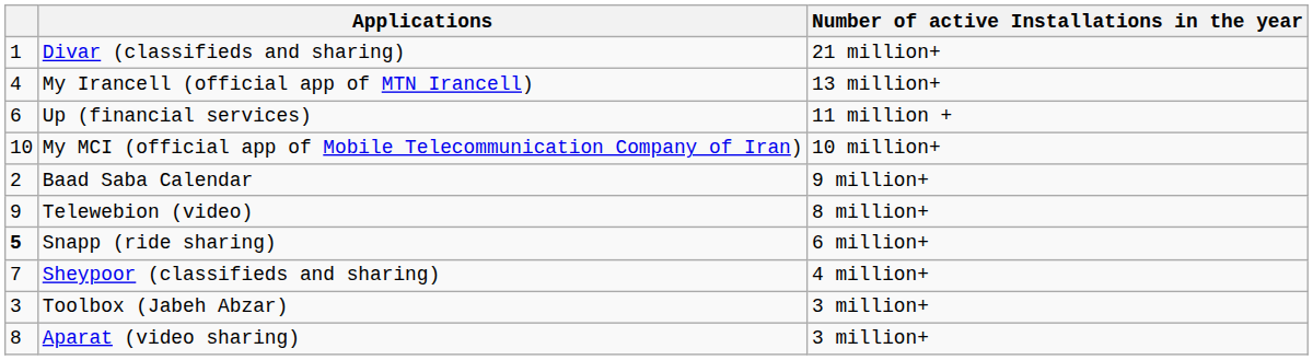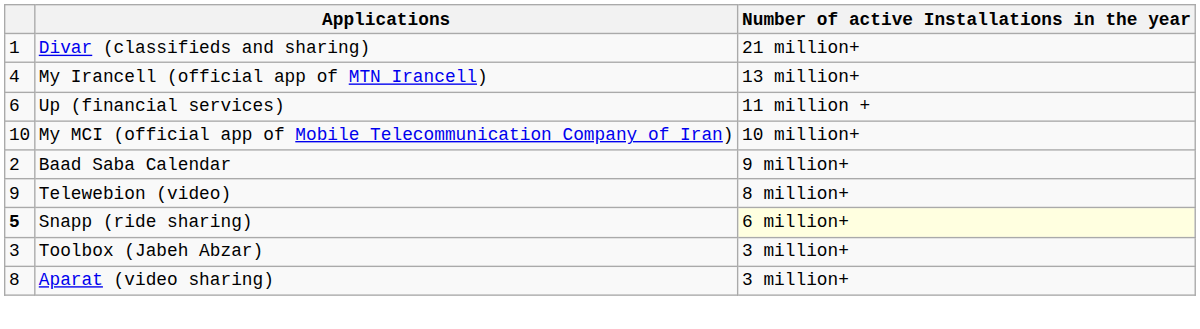Snapp (ride sharing) | Number of active Installations in the year: no background -> lightyellow background
- row: 7 | Sheypoor (classifieds and sharing) | 4 million+
